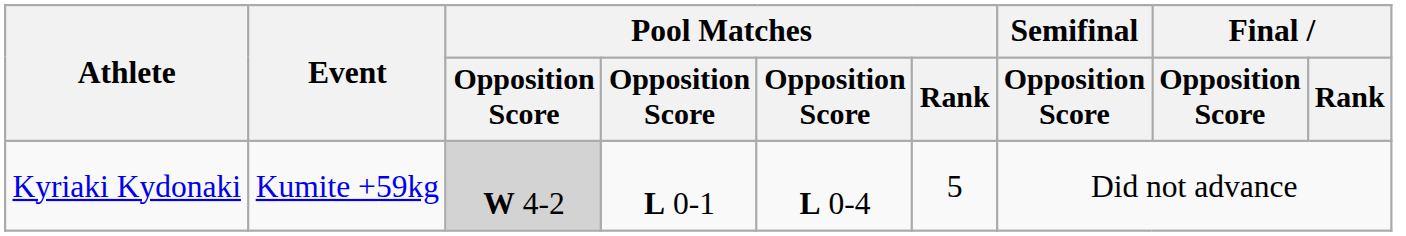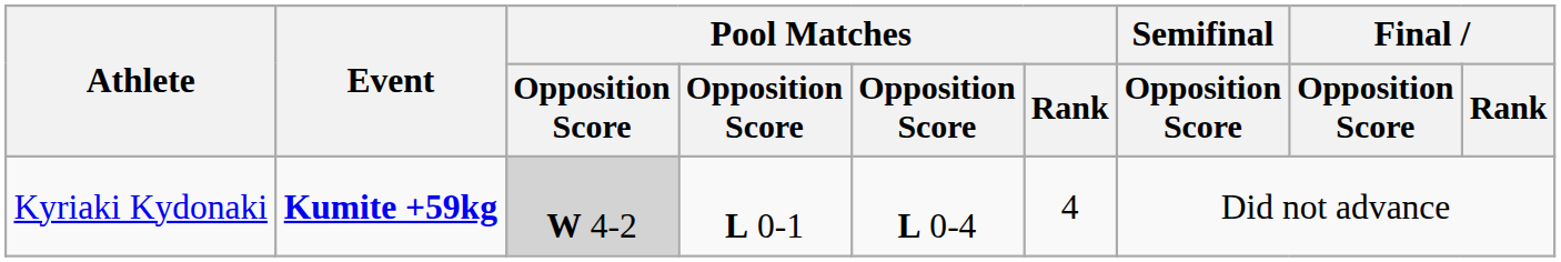Kyriaki Kydonaki | Event: normal -> bold
Kyriaki Kydonaki | Pool Matches / Rank: 5 -> 4
